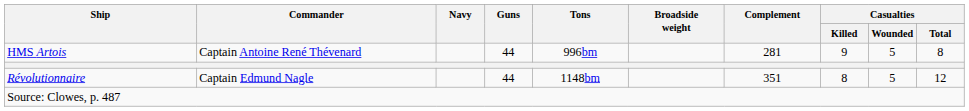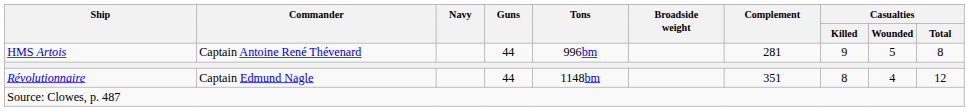Révolutionnaire | Casualties / Wounded: 5 -> 4
